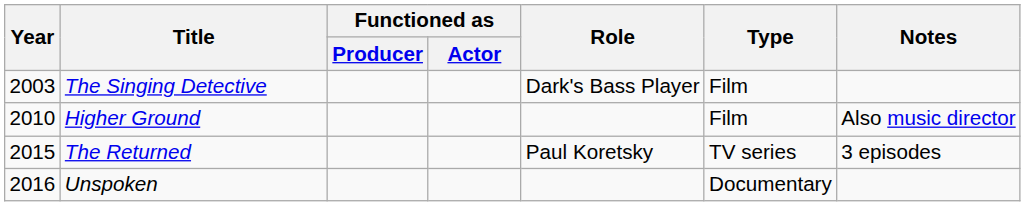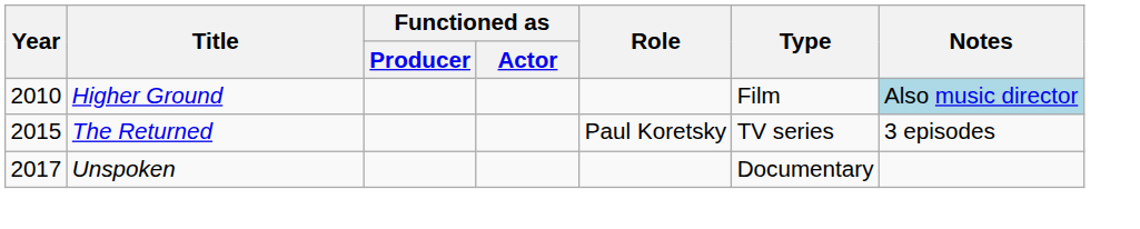- row: 2003 | The Singing Detective | Dark's Bass Player | Film
Higher Ground | Notes: no background -> lightblue background
Unspoken | Year: 2016 -> 2017
